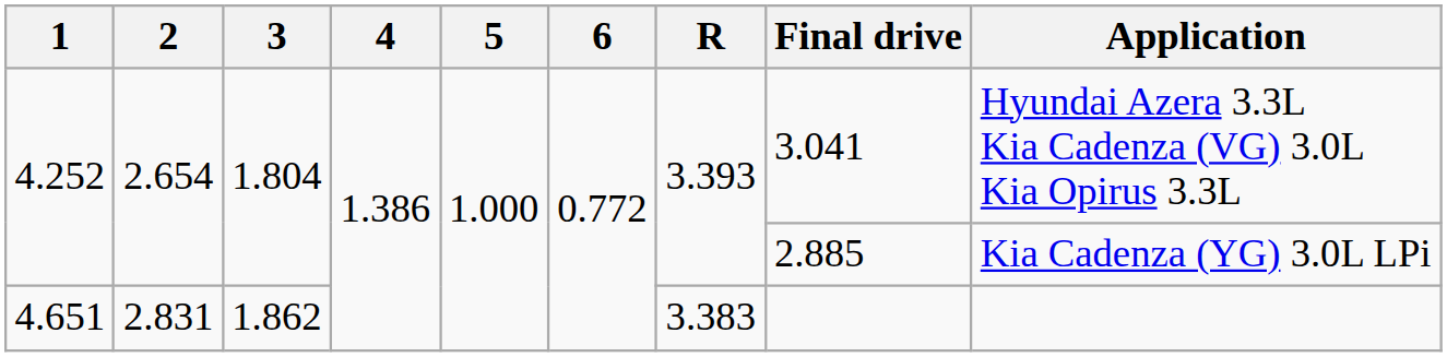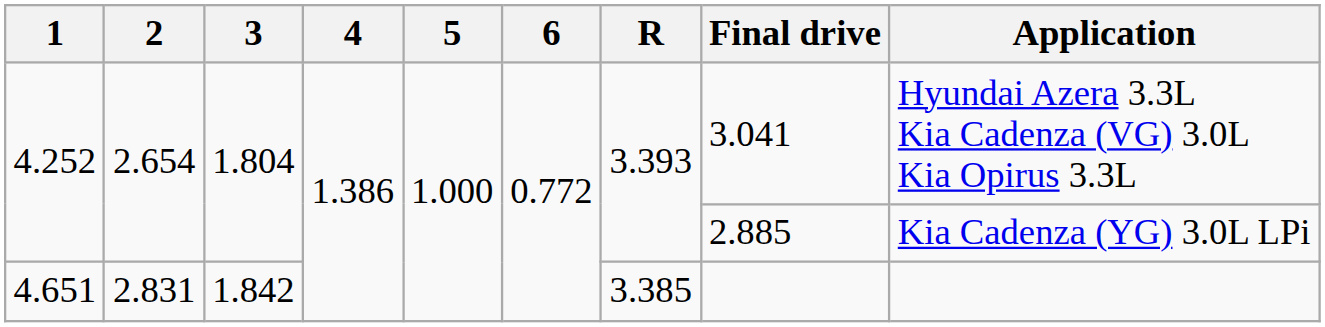4.651 | 3: 1.862 -> 1.842
4.651 | R: 3.383 -> 3.385
